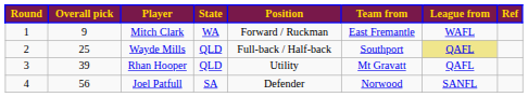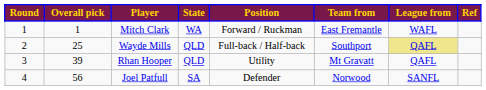Mitch Clark | Overall pick: 9 -> 1
